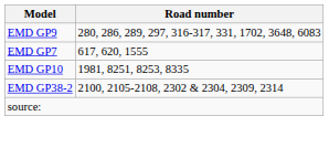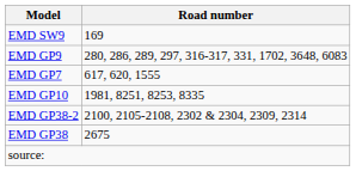+ row: EMD SW9 | 169
+ row: EMD GP38 | 2675
